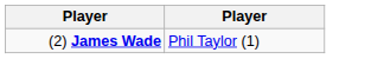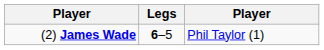+ column: Legs | 6–5
